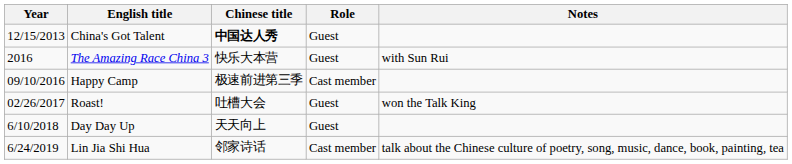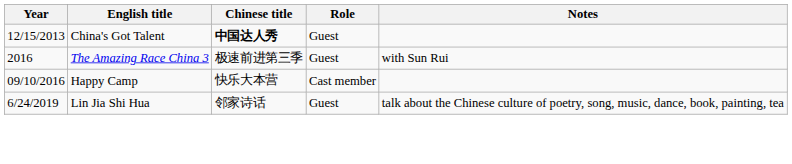The Amazing Race China 3 | Chinese title: 快乐大本营 -> 极速前进第三季
Happy Camp | Chinese title: 极速前进第三季 -> 快乐大本营
- row: 02/26/2017 | Roast! | 吐槽大会 | Guest | won the Talk King
- row: 6/10/2018 | Day Day Up | 天天向上 | Guest
Lin Jia Shi Hua | Role: Cast member -> Guest
